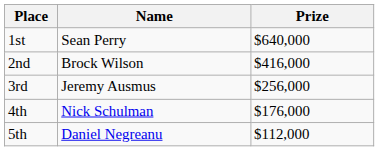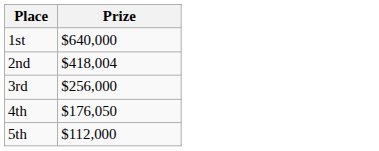- column: Name | Sean Perry | Brock Wilson | Jeremy Ausmus | Nick Schulman | Daniel Negreanu
2nd | Prize: $416,000 -> $418,004
4th | Prize: $176,000 -> $176,050
